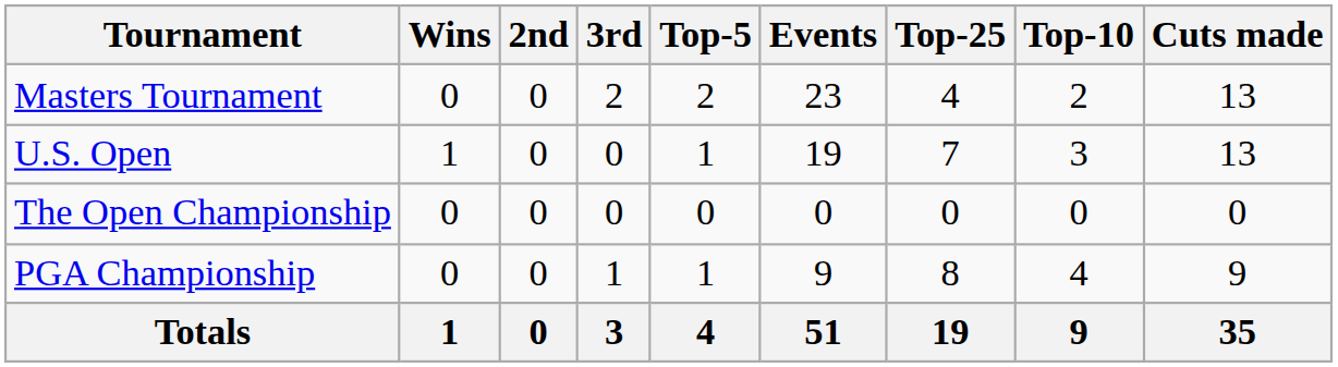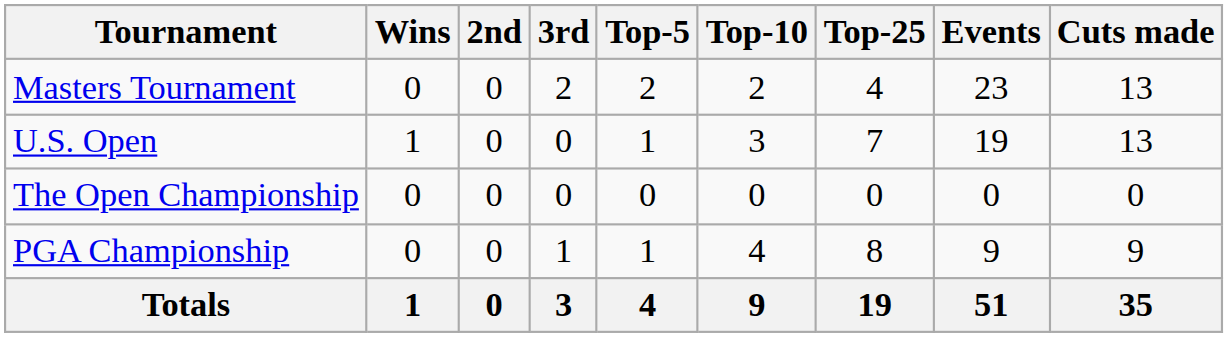columns swapped: Top-10 <-> Events
